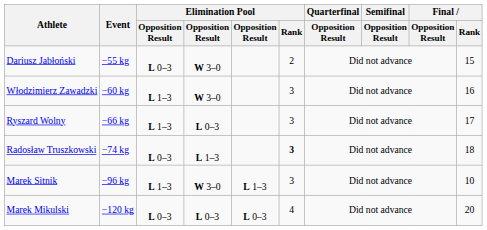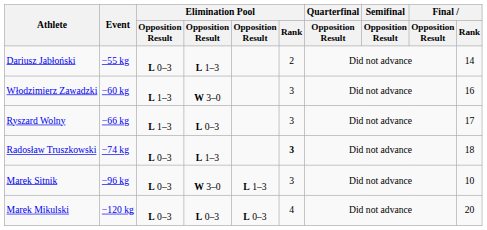Dariusz Jabłoński | column 4: W 3–0 -> L 1–3
Dariusz Jabłoński | Final / Rank: 15 -> 14
Marek Sitnik | column 3: L 1–3 -> L 0–3
